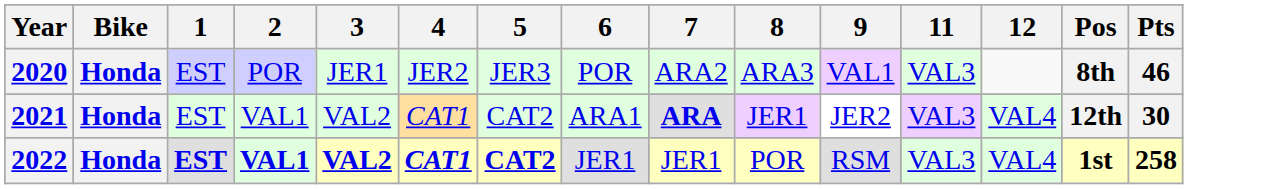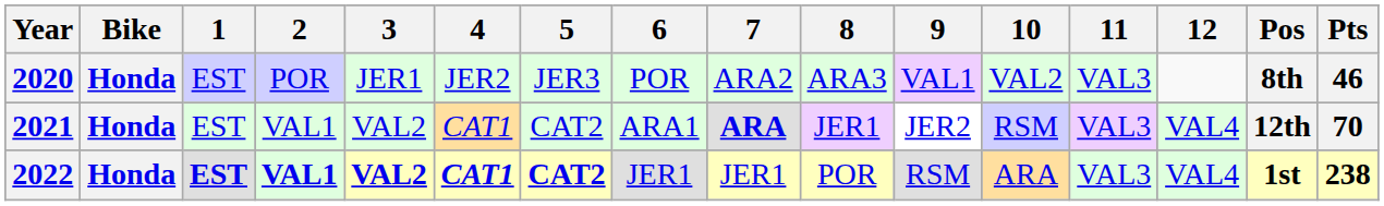+ column: 10 | VAL2 | RSM | ARA
2021 | Pts: 30 -> 70
2022 | Pts: 258 -> 238
